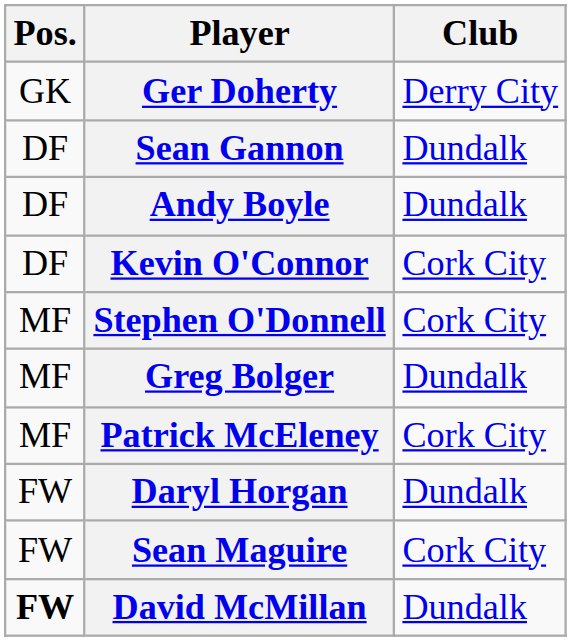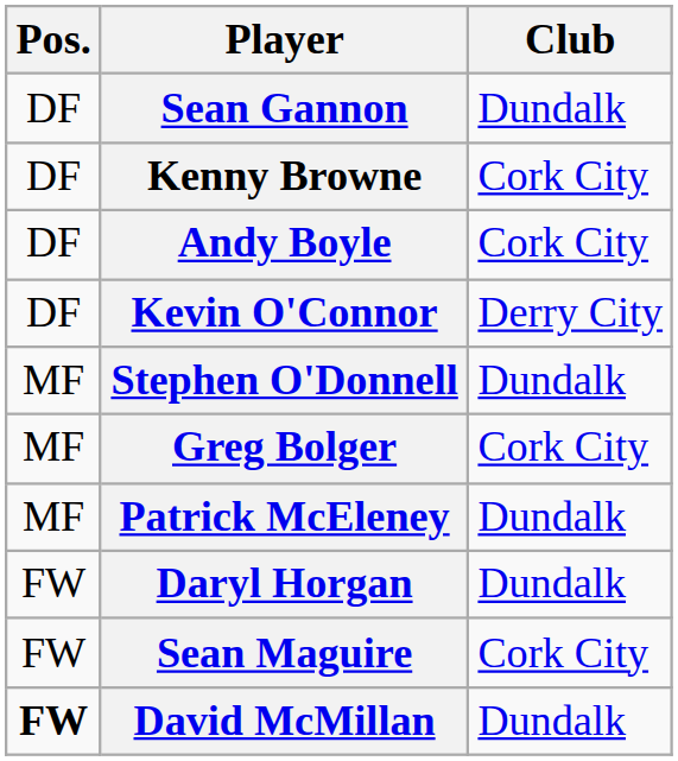- row: GK | Ger Doherty | Derry City
+ row: DF | Kenny Browne | Cork City
Andy Boyle | Club: Dundalk -> Cork City
Kevin O'Connor | Club: Cork City -> Derry City
Stephen O'Donnell | Club: Cork City -> Dundalk
Greg Bolger | Club: Dundalk -> Cork City
Patrick McEleney | Club: Cork City -> Dundalk
